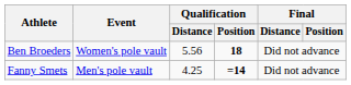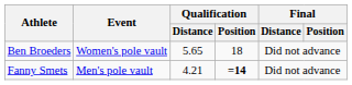Ben Broeders | Qualification / Distance: 5.56 -> 5.65
Ben Broeders | Qualification / Position: bold -> normal
Fanny Smets | Qualification / Distance: 4.25 -> 4.21
